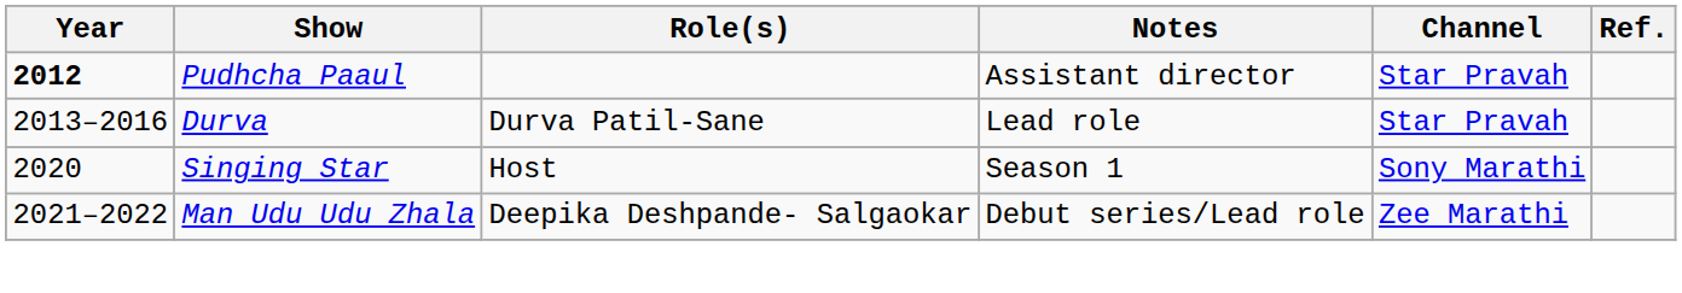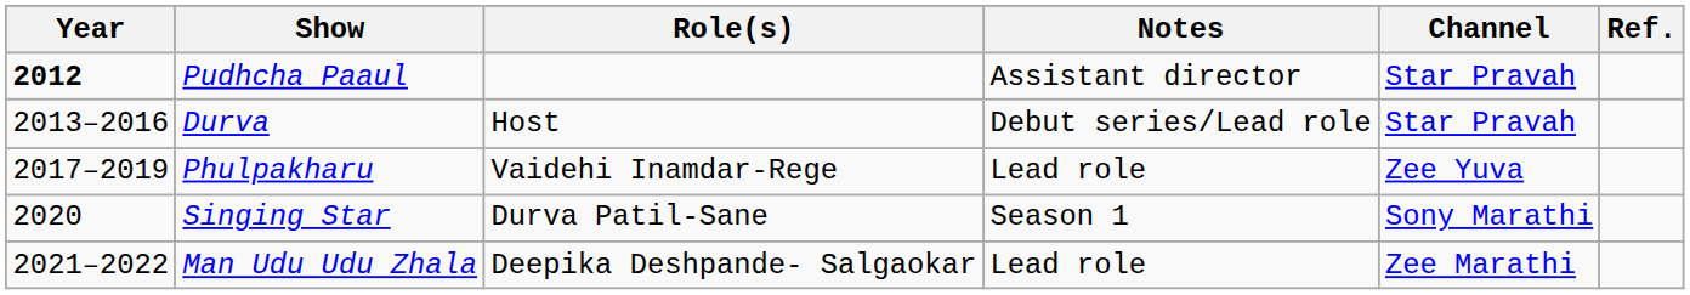Durva | Role(s): Durva Patil-Sane -> Host
Durva | Notes: Lead role -> Debut series/Lead role
+ row: 2017–2019 | Phulpakharu | Vaidehi Inamdar-Rege | Lead role | Zee Yuva
Singing Star | Role(s): Host -> Durva Patil-Sane
Man Udu Udu Zhala | Notes: Debut series/Lead role -> Lead role
